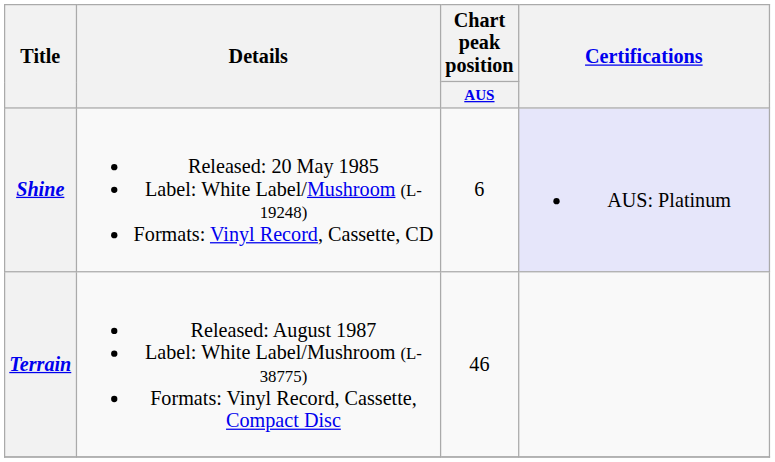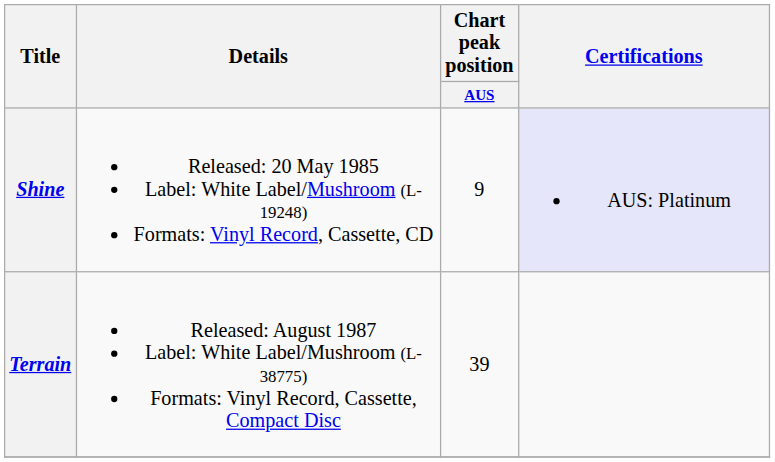Shine | Chart peak position / AUS: 6 -> 9
Terrain | Chart peak position / AUS: 46 -> 39
